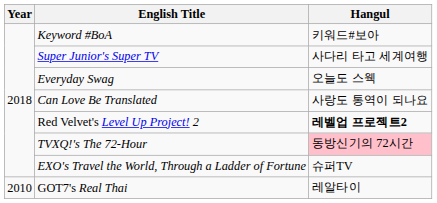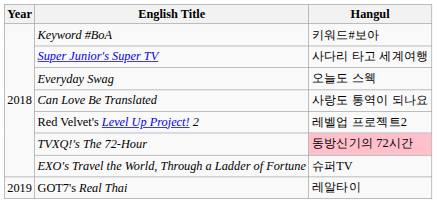Red Velvet's Level Up Project! 2 | Hangul: bold -> normal
GOT7's Real Thai | Year: 2010 -> 2019
